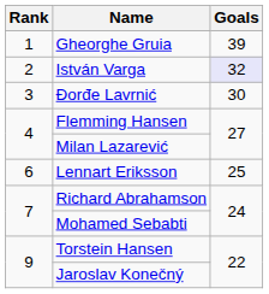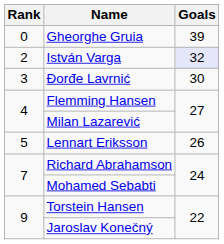Gheorghe Gruia | Rank: 1 -> 0
Lennart Eriksson | Rank: 6 -> 5
Lennart Eriksson | Goals: 25 -> 26
